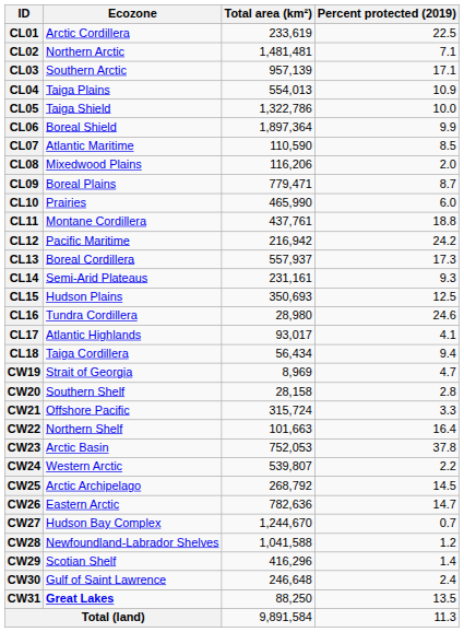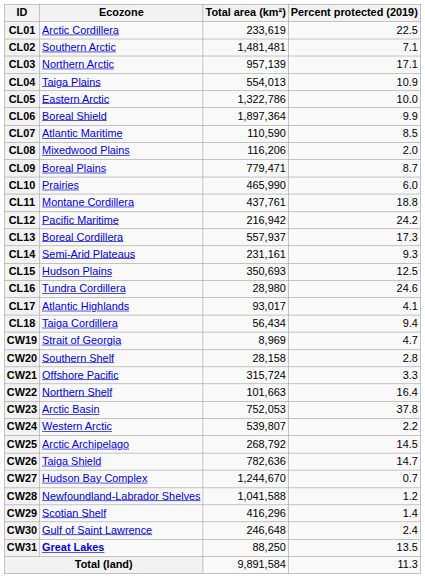CL02 | Ecozone: Northern Arctic -> Southern Arctic
CL03 | Ecozone: Southern Arctic -> Northern Arctic
CL05 | Ecozone: Taiga Shield -> Eastern Arctic
CW26 | Ecozone: Eastern Arctic -> Taiga Shield
